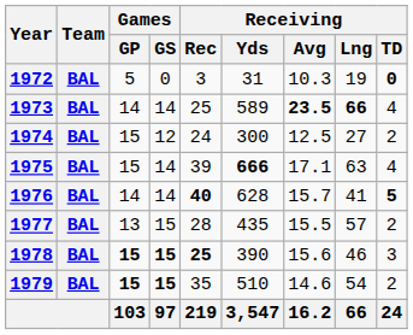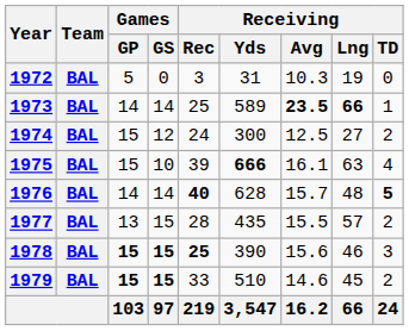1972 | Receiving / TD: bold -> normal
1973 | Receiving / TD: 4 -> 1
1975 | Games / GS: 14 -> 10
1975 | Receiving / Avg: 17.1 -> 16.1
1976 | Receiving / Lng: 41 -> 48
1979 | Receiving / Rec: 35 -> 33
1979 | Receiving / Lng: 54 -> 45
